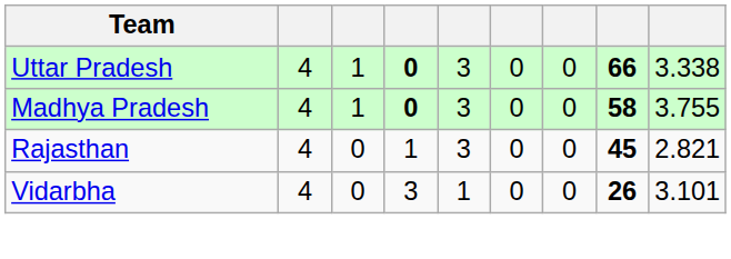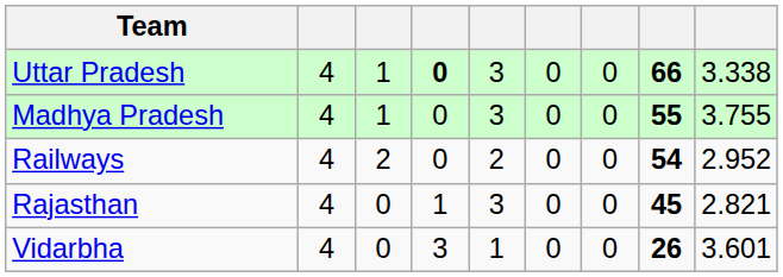Madhya Pradesh | column 4: bold -> normal
Madhya Pradesh | column 8: 58 -> 55
+ row: Railways | 4 | 2 | 0 | 2 | 0 | 0 | 54 | 2.952
Vidarbha | column 9: 3.101 -> 3.601
